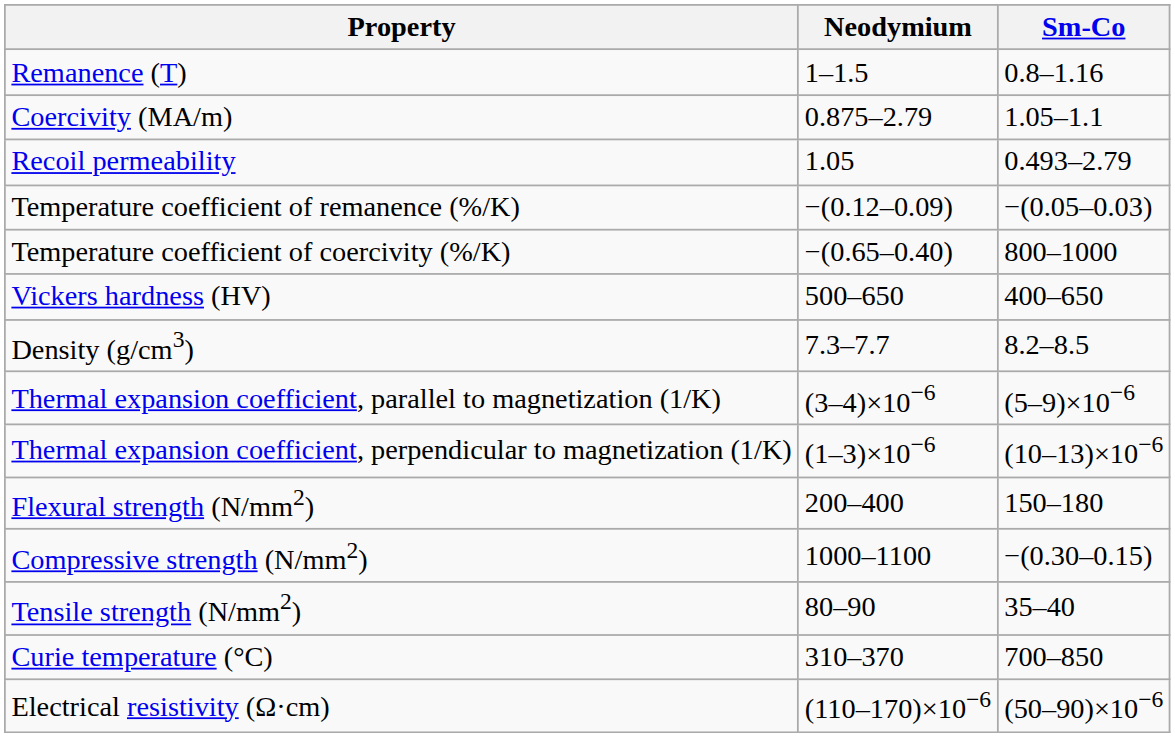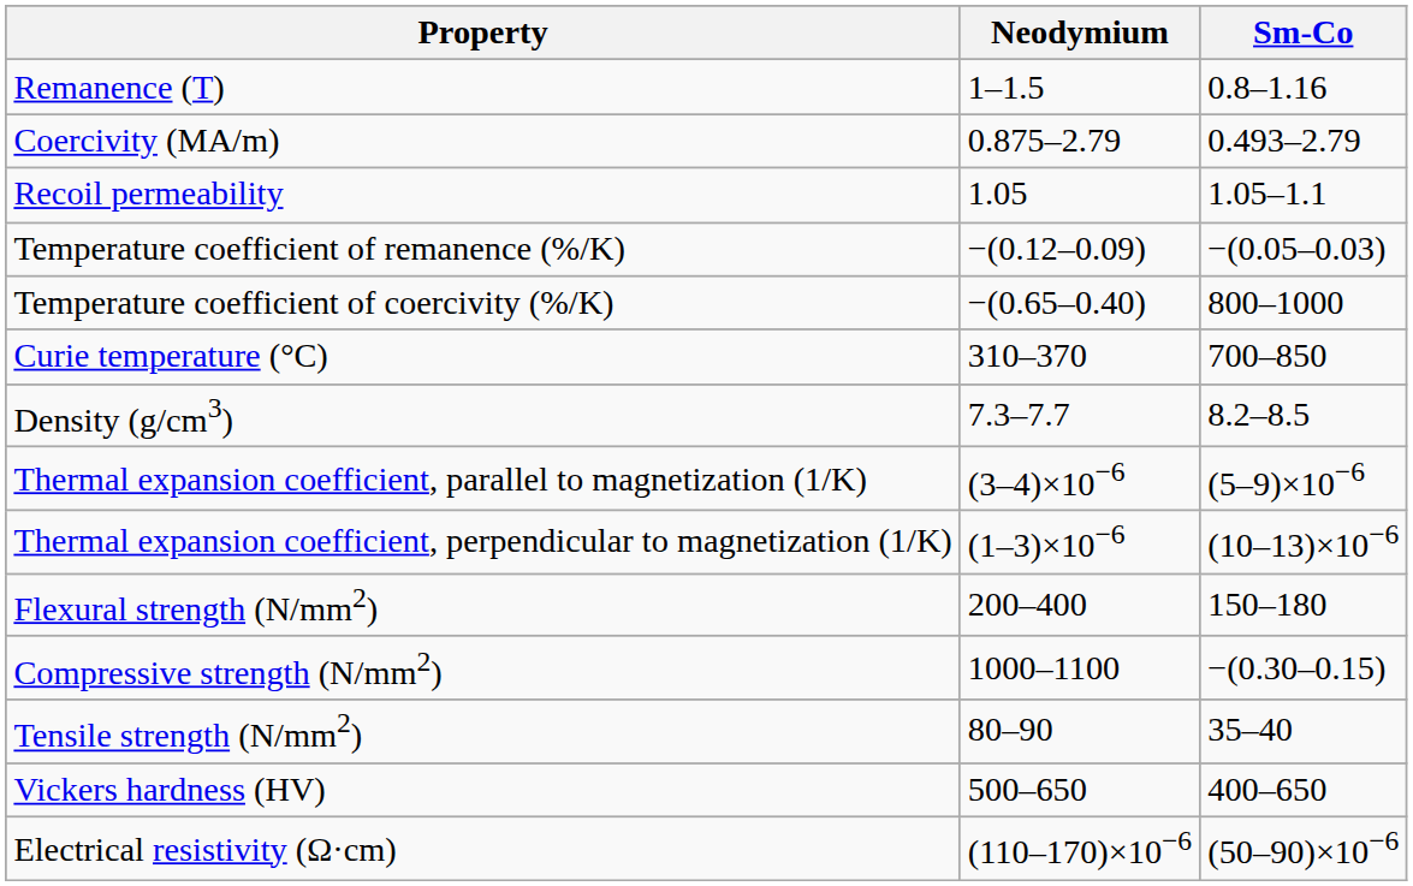Coercivity (MA/m) | Sm-Co: 1.05–1.1 -> 0.493–2.79
Recoil permeability | Sm-Co: 0.493–2.79 -> 1.05–1.1
rows swapped: Curie temperature (°C) <-> Vickers hardness (HV)
